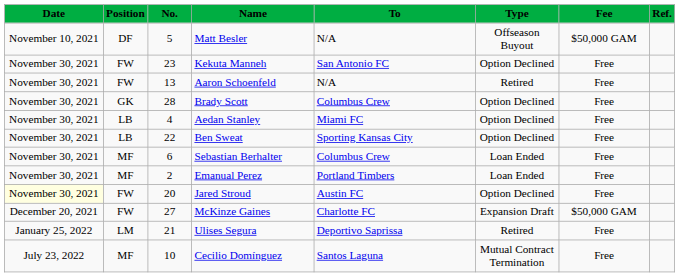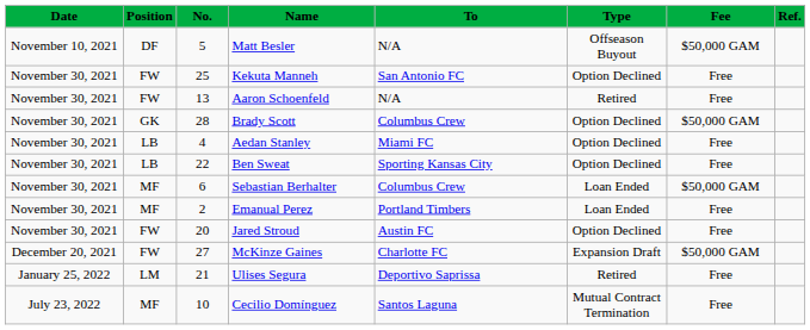Kekuta Manneh | No.: 23 -> 25
Brady Scott | Fee: Free -> $50,000 GAM
Sebastian Berhalter | Fee: Free -> $50,000 GAM
Jared Stroud | Date: lightyellow background -> no background
